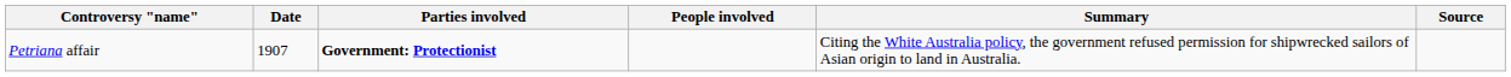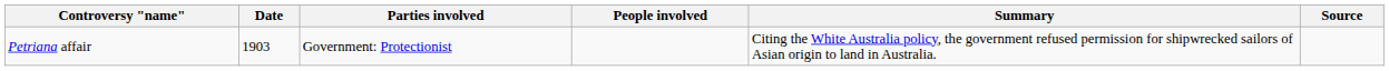Petriana affair | Date: 1907 -> 1903
Petriana affair | Parties involved: bold -> normal
